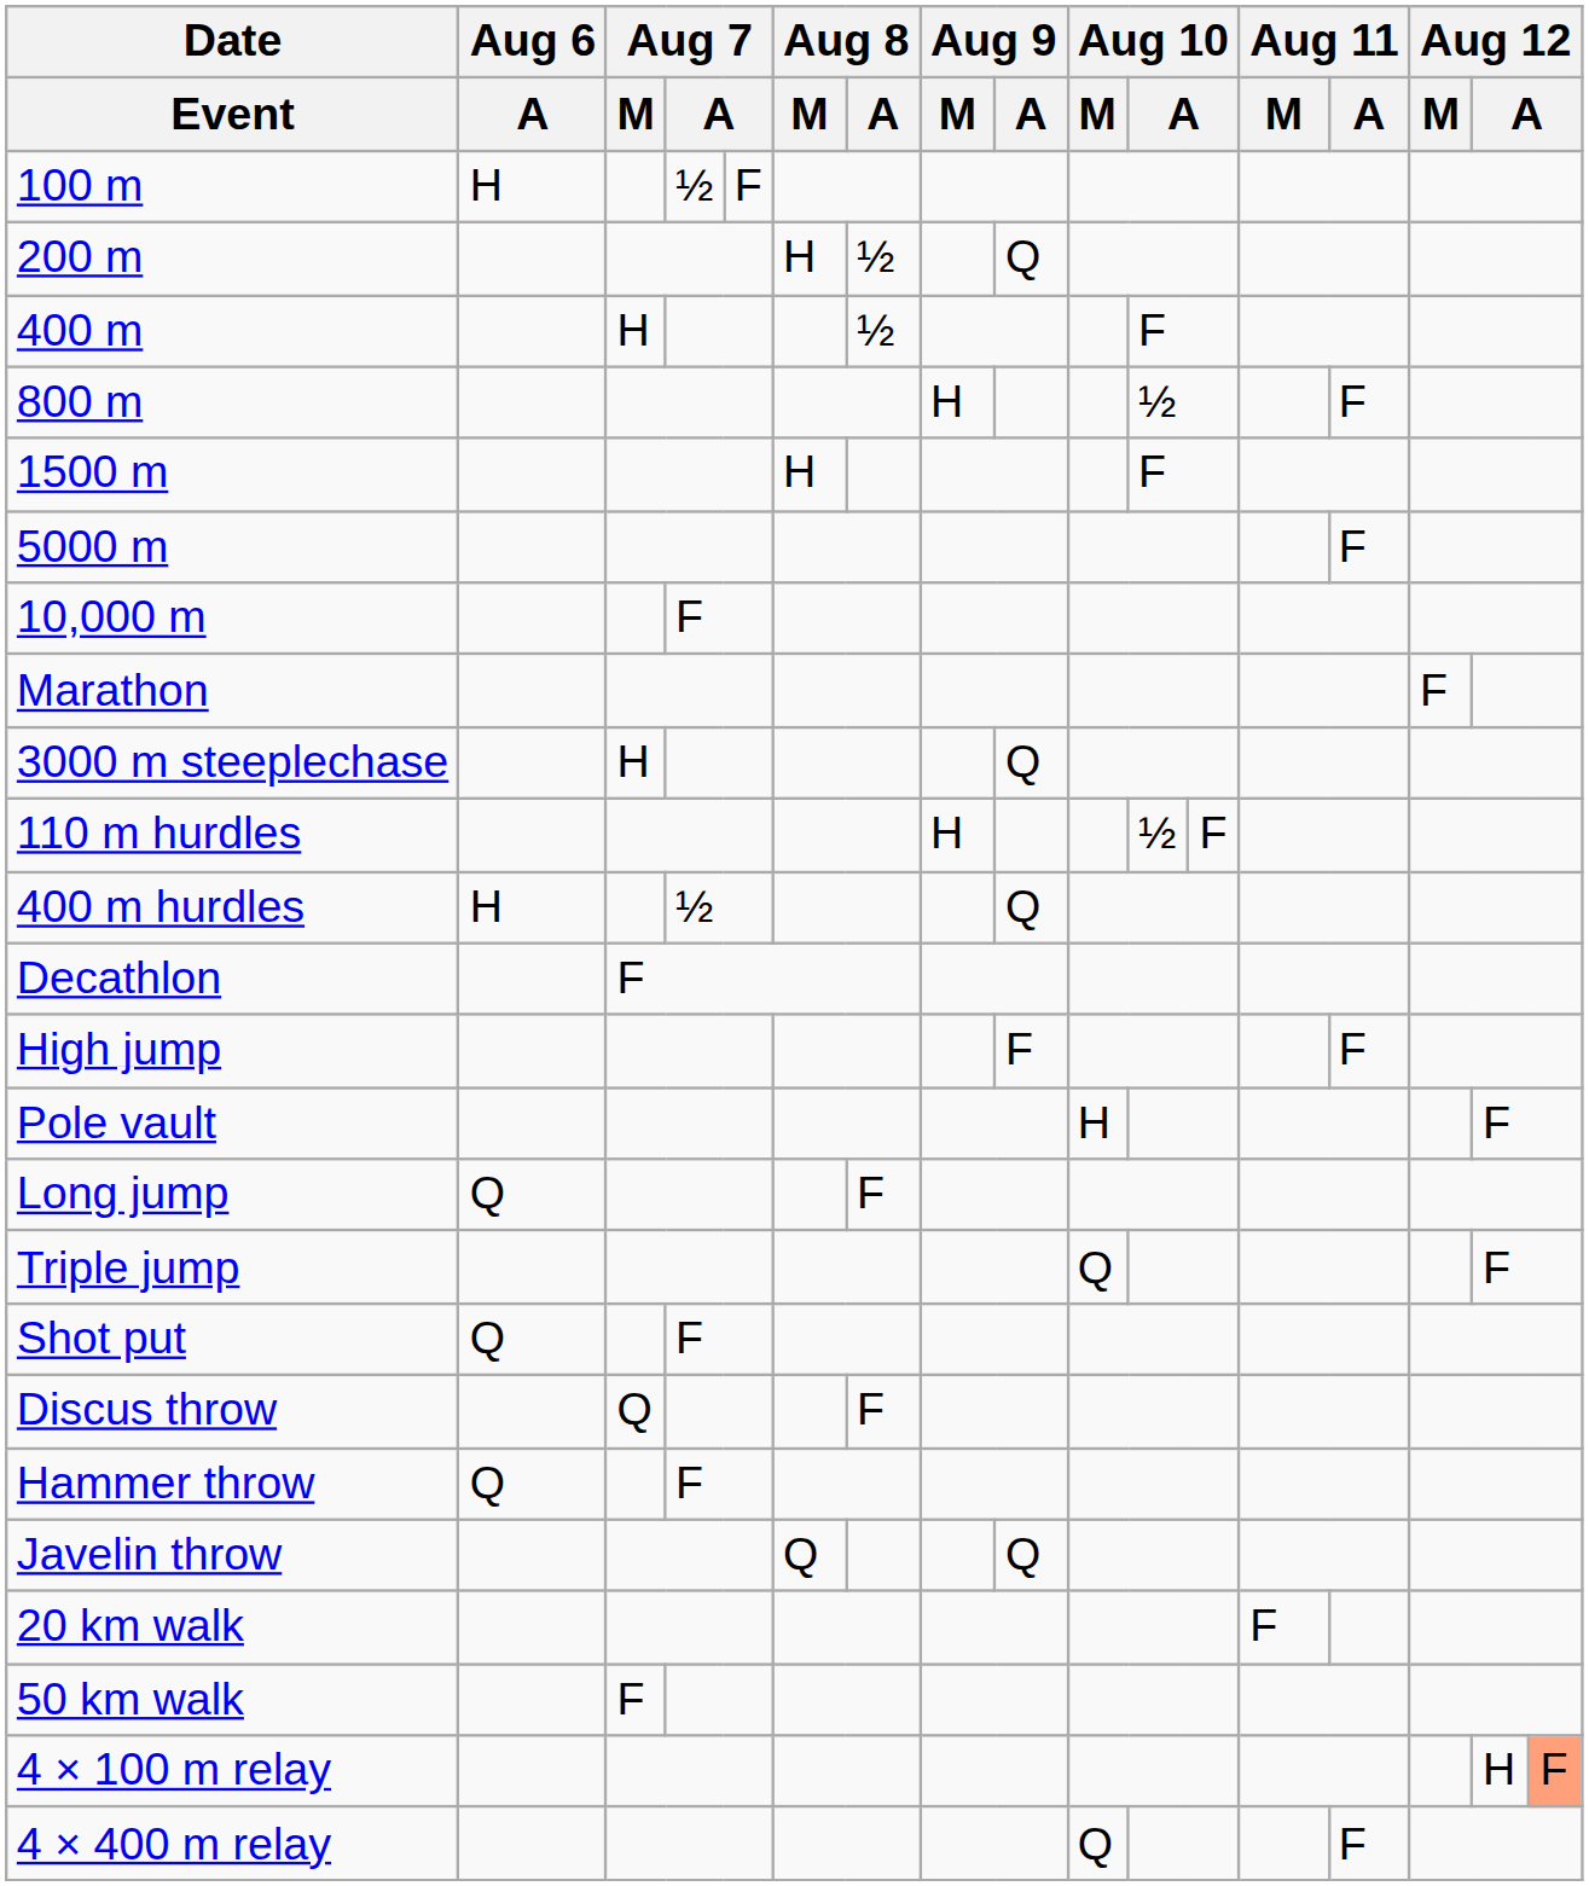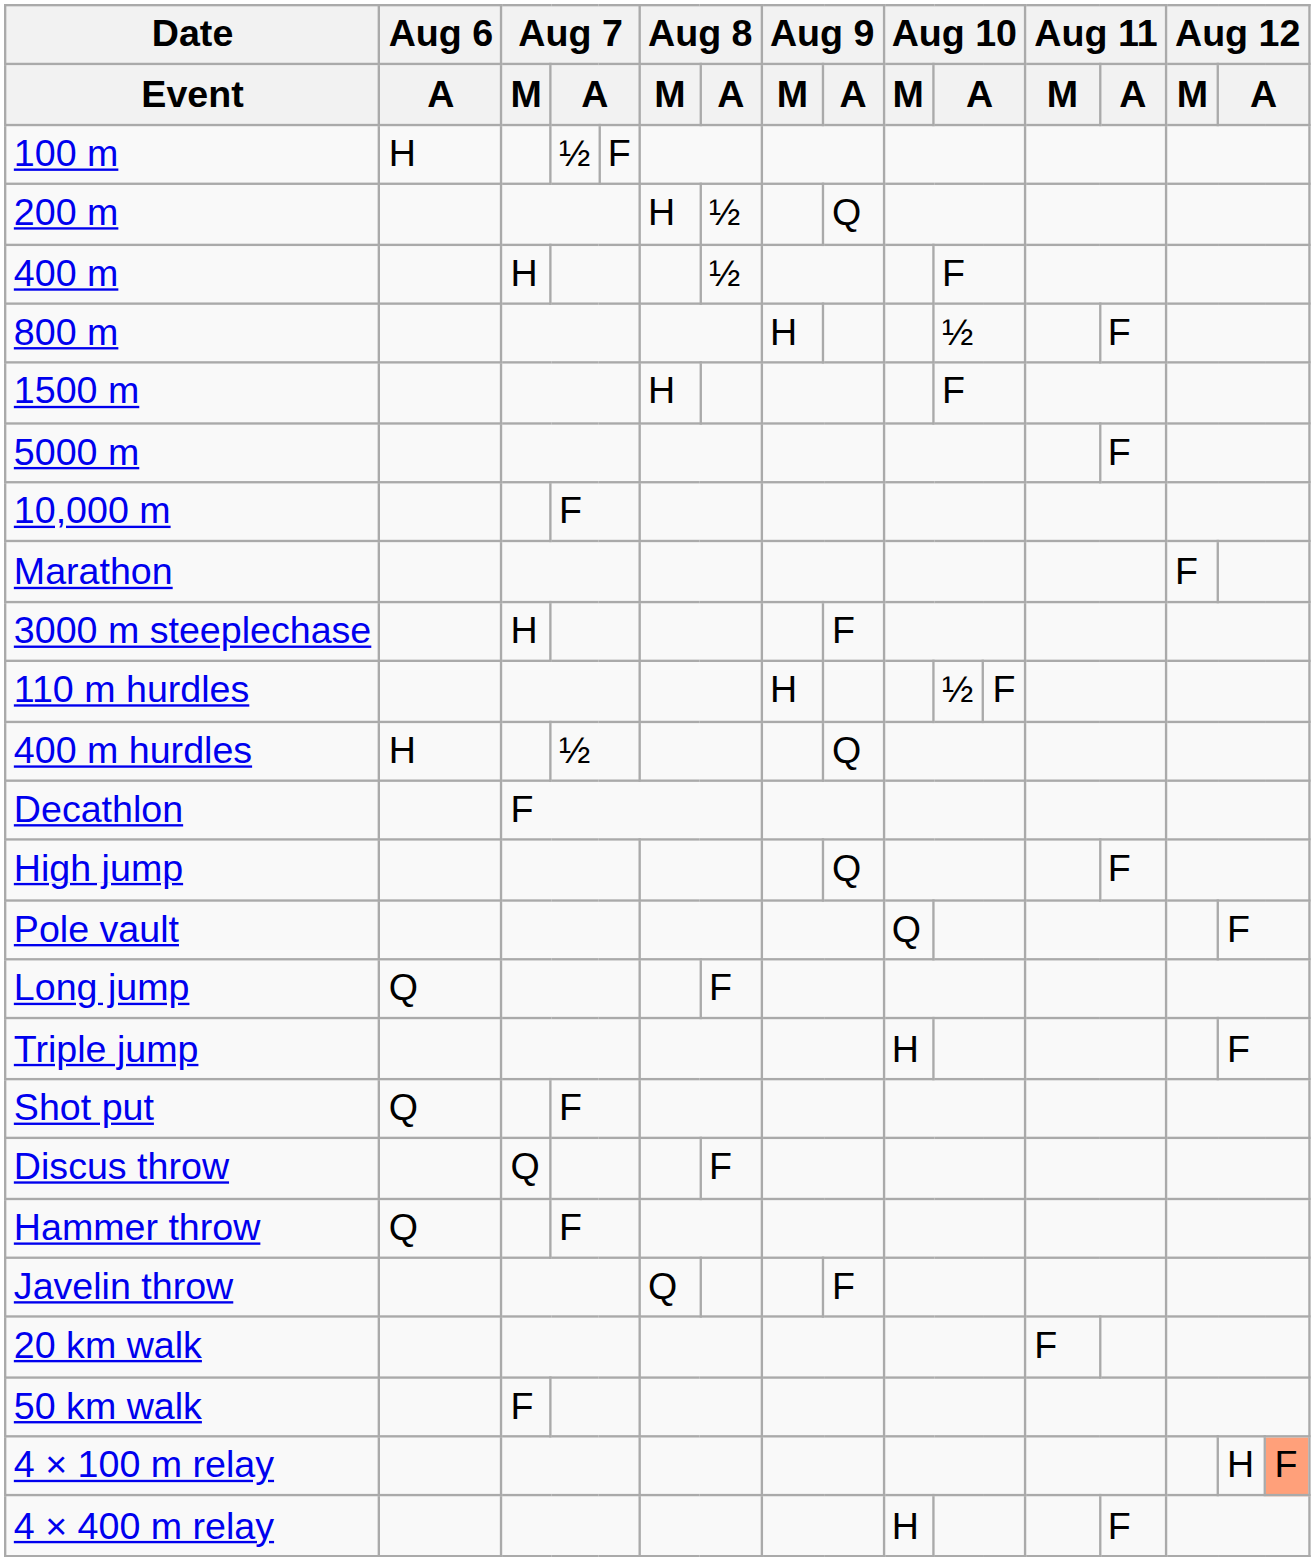3000 m steeplechase | Aug 9 / A: Q -> F
High jump | Aug 9 / A: F -> Q
Pole vault | Aug 10 / M: H -> Q
Triple jump | Aug 10 / M: Q -> H
Javelin throw | Aug 9 / A: Q -> F
4 × 400 m relay | Aug 10 / M: Q -> H
